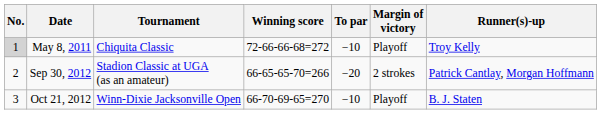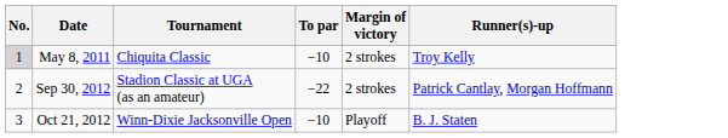- column: Winning score | 72-66-66-68=272 | 66-65-65-70=266 | 66-70-69-65=270
May 8, 2011 | Margin of victory: Playoff -> 2 strokes
Sep 30, 2012 | To par: −20 -> −22
